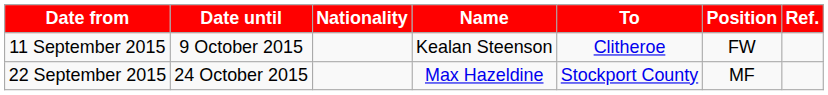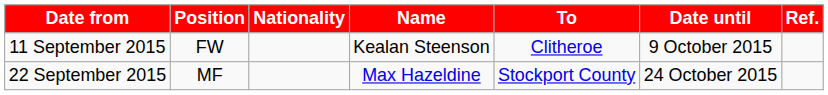columns swapped: Position <-> Date until
